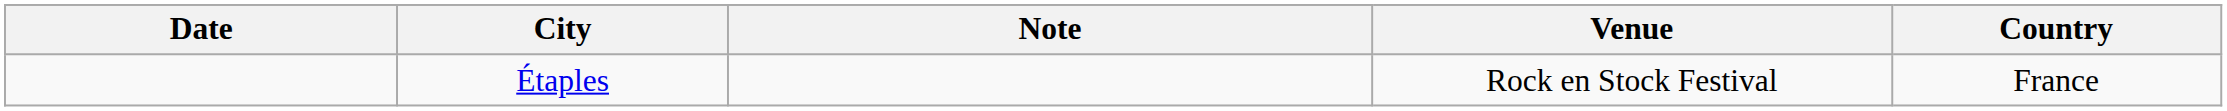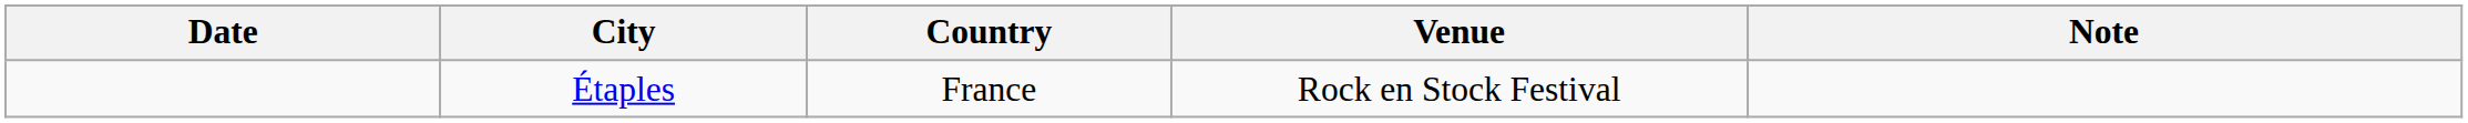columns swapped: Country <-> Note
